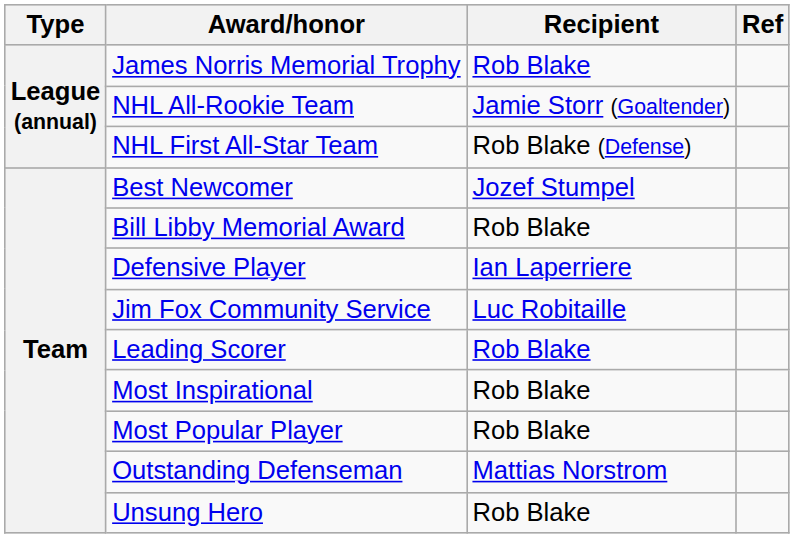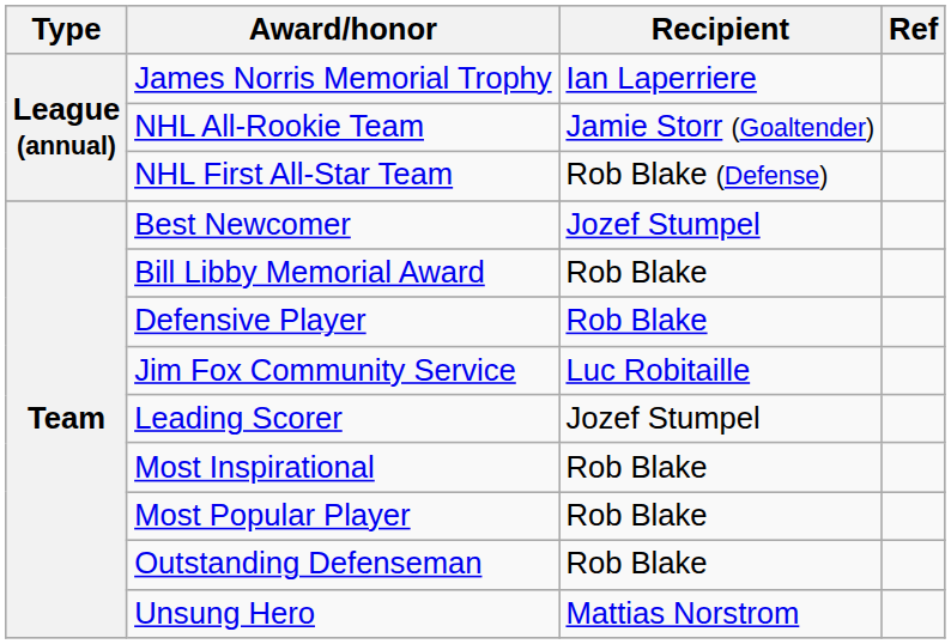James Norris Memorial Trophy | Recipient: Rob Blake -> Ian Laperriere
Defensive Player | Recipient: Ian Laperriere -> Rob Blake
Leading Scorer | Recipient: Rob Blake -> Jozef Stumpel
Outstanding Defenseman | Recipient: Mattias Norstrom -> Rob Blake
Unsung Hero | Recipient: Rob Blake -> Mattias Norstrom
